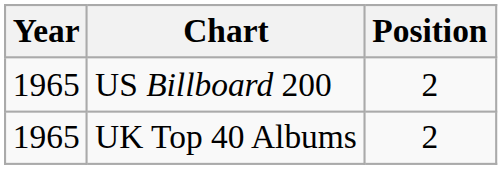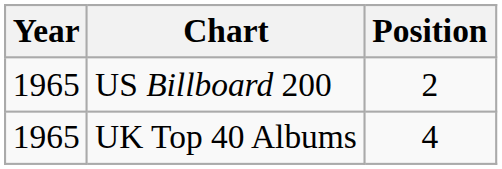UK Top 40 Albums | Position: 2 -> 4
